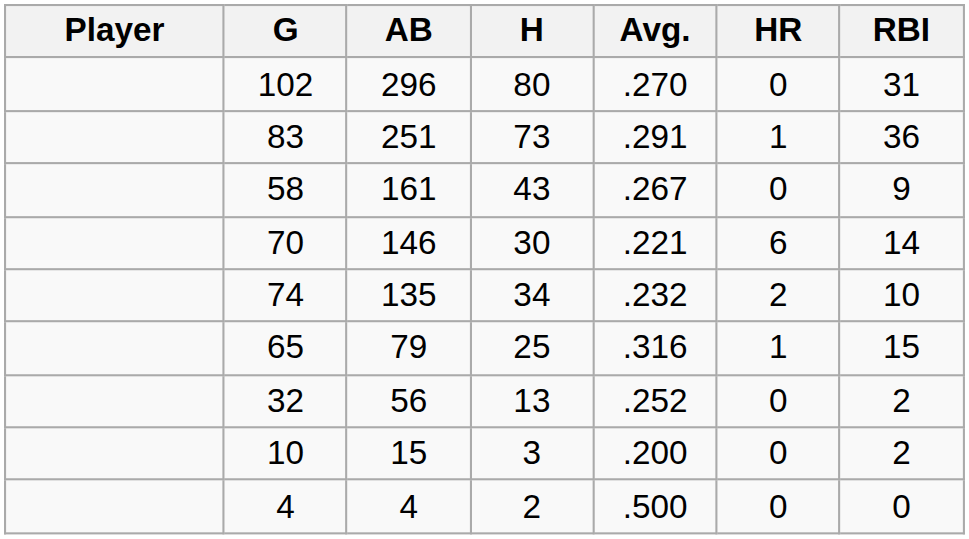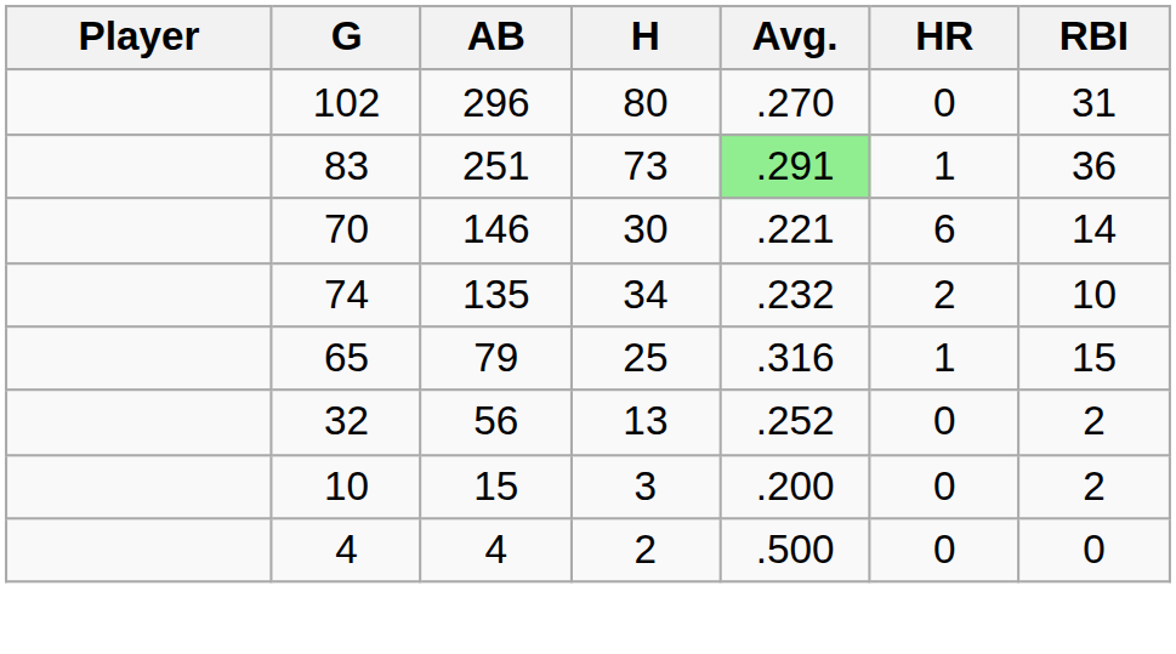83 | Avg.: no background -> lightgreen background
- row: 58 | 161 | 43 | .267 | 0 | 9
